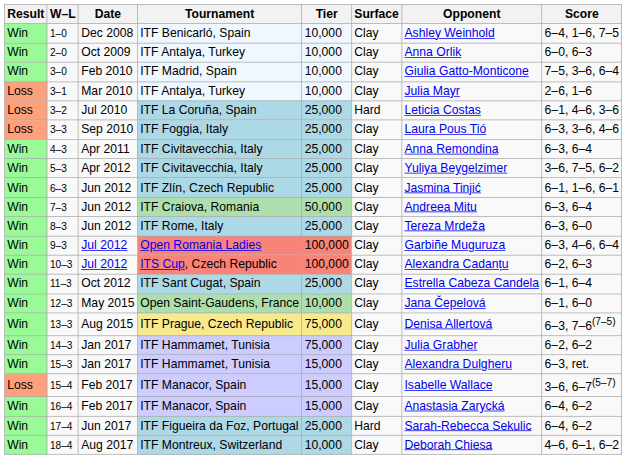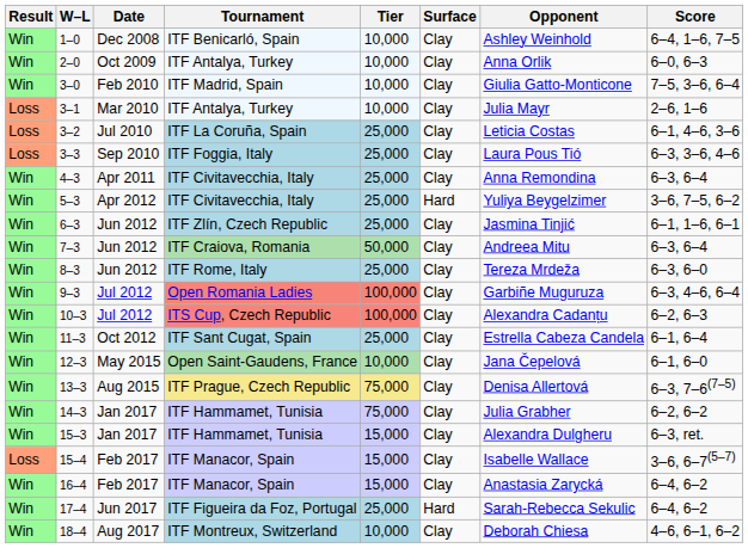3–2 | Surface: Hard -> Clay
5–3 | Surface: Clay -> Hard
